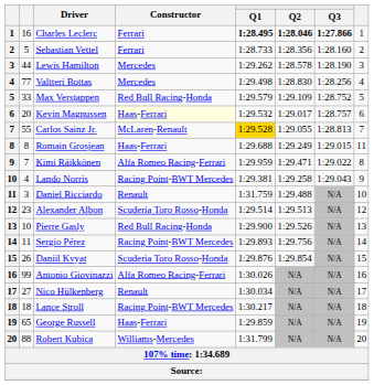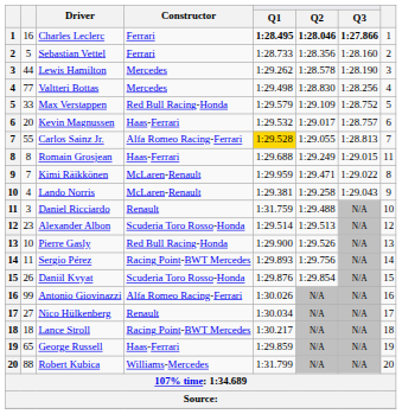Kevin Magnussen | Constructor: lightyellow background -> no background
Carlos Sainz Jr. | Constructor: McLaren-Renault -> Alfa Romeo Racing-Ferrari
Kimi Räikkönen | Constructor: Alfa Romeo Racing-Ferrari -> McLaren-Renault
Lando Norris | Constructor: Racing Point-BWT Mercedes -> McLaren-Renault
